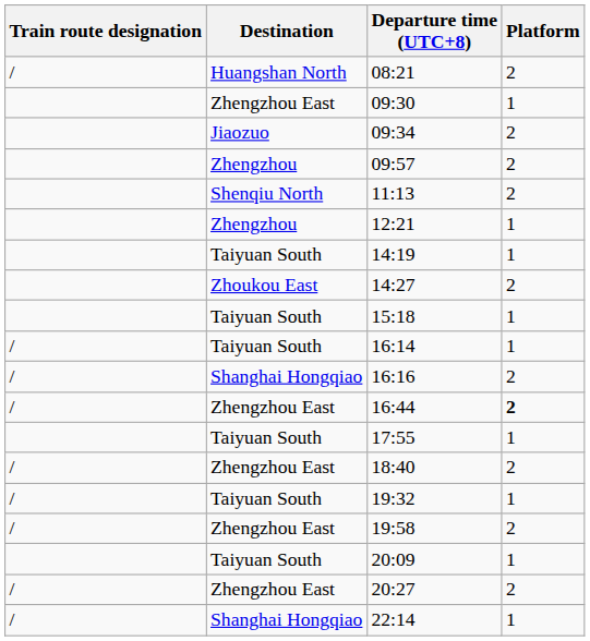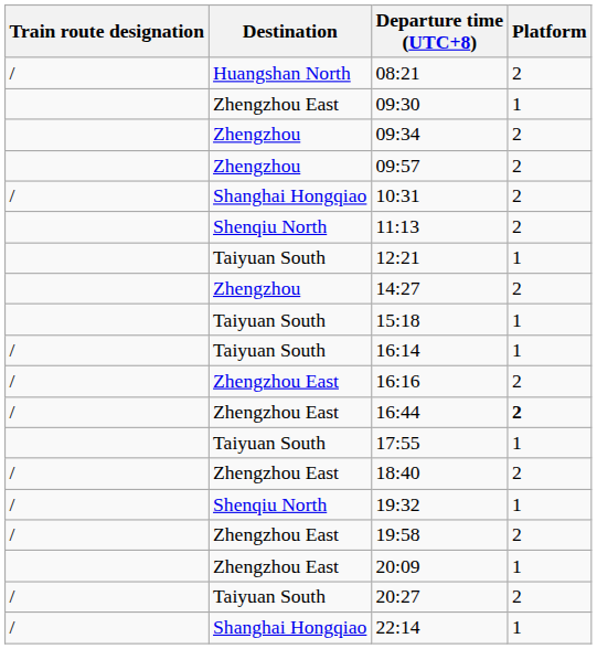09:34 | Destination: Jiaozuo -> Zhengzhou
+ row: / | Shanghai Hongqiao | 10:31 | 2
12:21 | Destination: Zhengzhou -> Taiyuan South
- row: Taiyuan South | 14:19 | 1
14:27 | Destination: Zhoukou East -> Zhengzhou
16:16 | Destination: Shanghai Hongqiao -> Zhengzhou East
19:32 | Destination: Taiyuan South -> Shenqiu North
20:09 | Destination: Taiyuan South -> Zhengzhou East
20:27 | Destination: Zhengzhou East -> Taiyuan South
